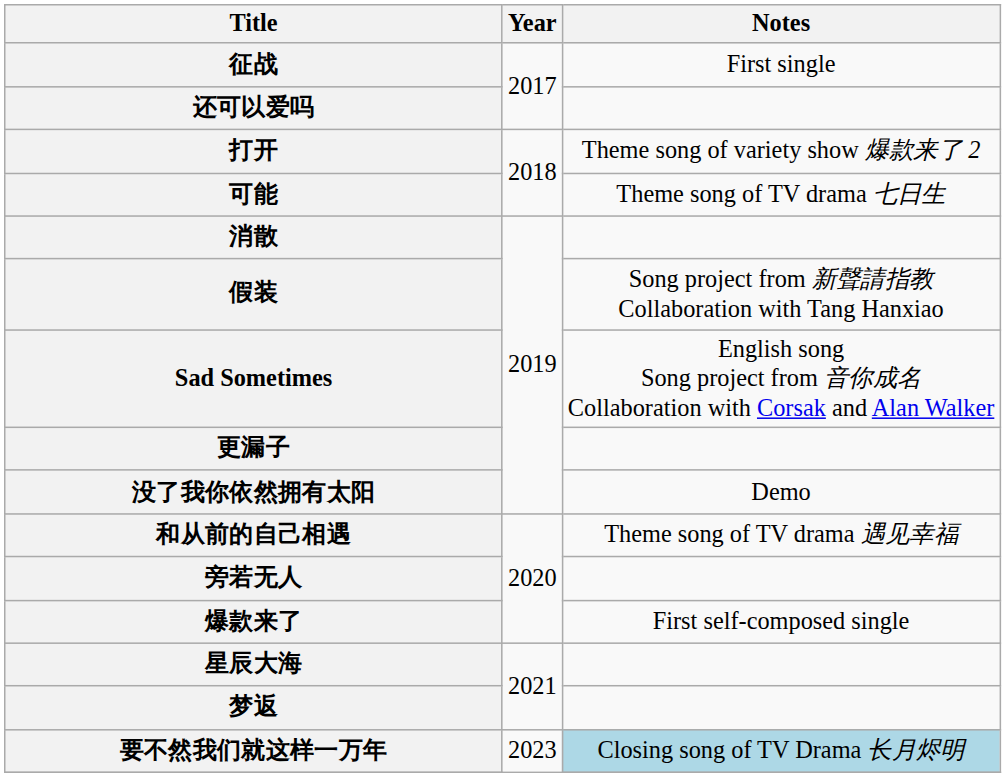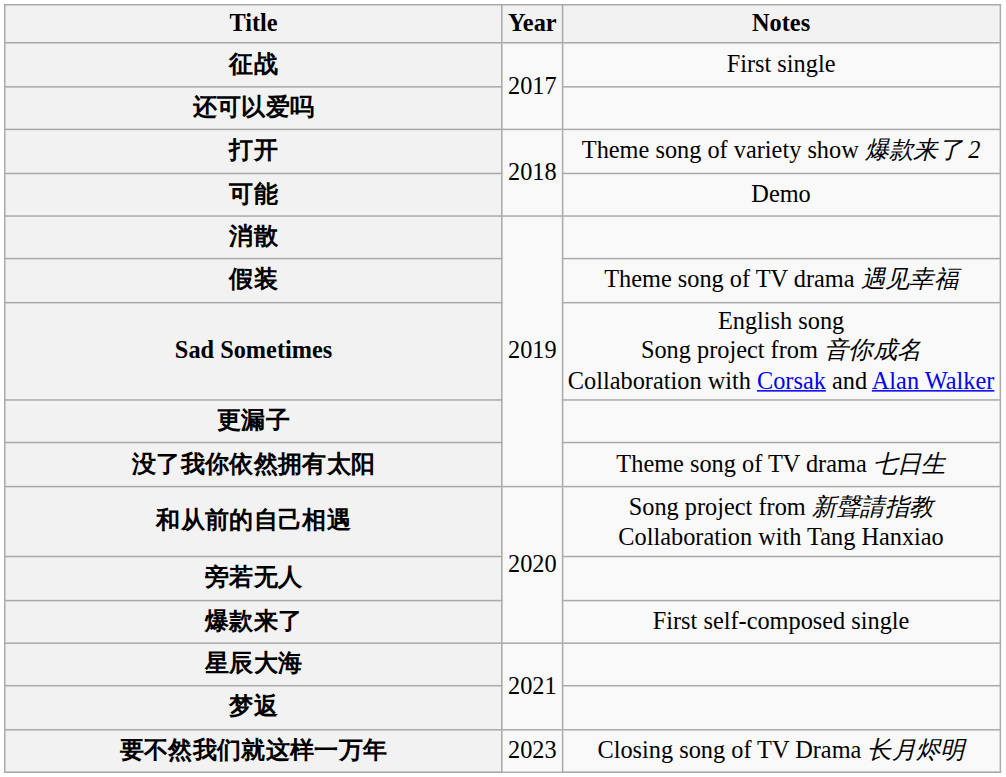可能 | Notes: Theme song of TV drama 七日生 -> Demo
假装 | Notes: Song project from 新聲請指教 Collaboration with Tang Hanxiao -> Theme song of TV drama 遇见幸福
没了我你依然拥有太阳 | Notes: Demo -> Theme song of TV drama 七日生
和从前的自己相遇 | Notes: Theme song of TV drama 遇见幸福 -> Song project from 新聲請指教 Collaboration with Tang Hanxiao
要不然我们就这样一万年 | Notes: lightblue background -> no background
